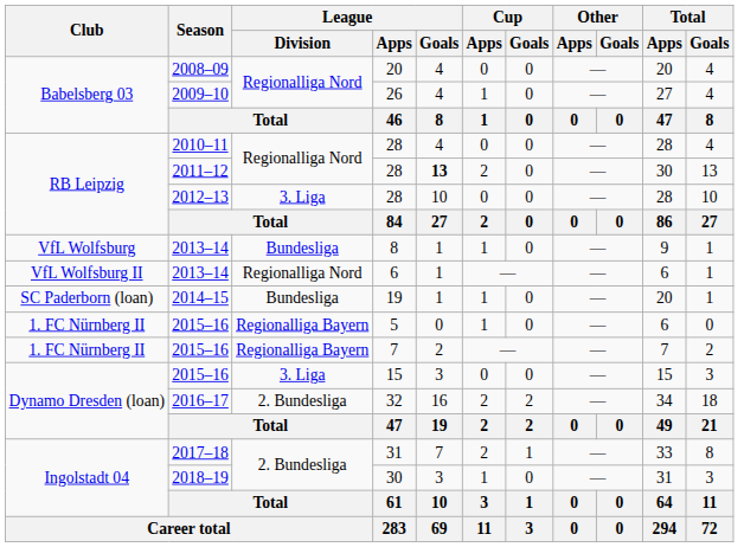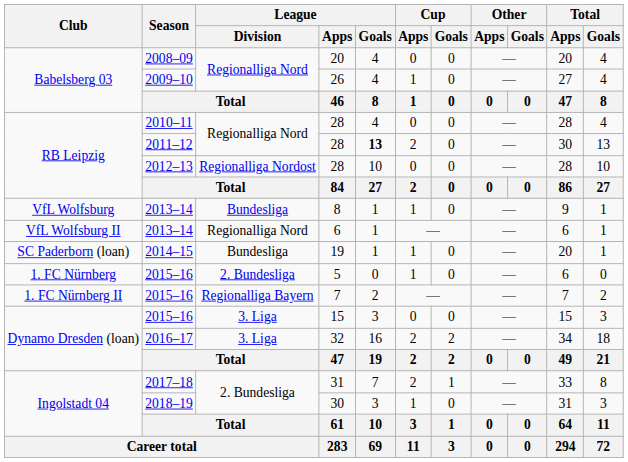2012–13 / 28 | League / Division: 3. Liga -> Regionalliga Nordost
5 | Club: 1. FC Nürnberg II -> 1. FC Nürnberg
5 | League / Division: Regionalliga Bayern -> 2. Bundesliga
32 | League / Division: 2. Bundesliga -> 3. Liga
